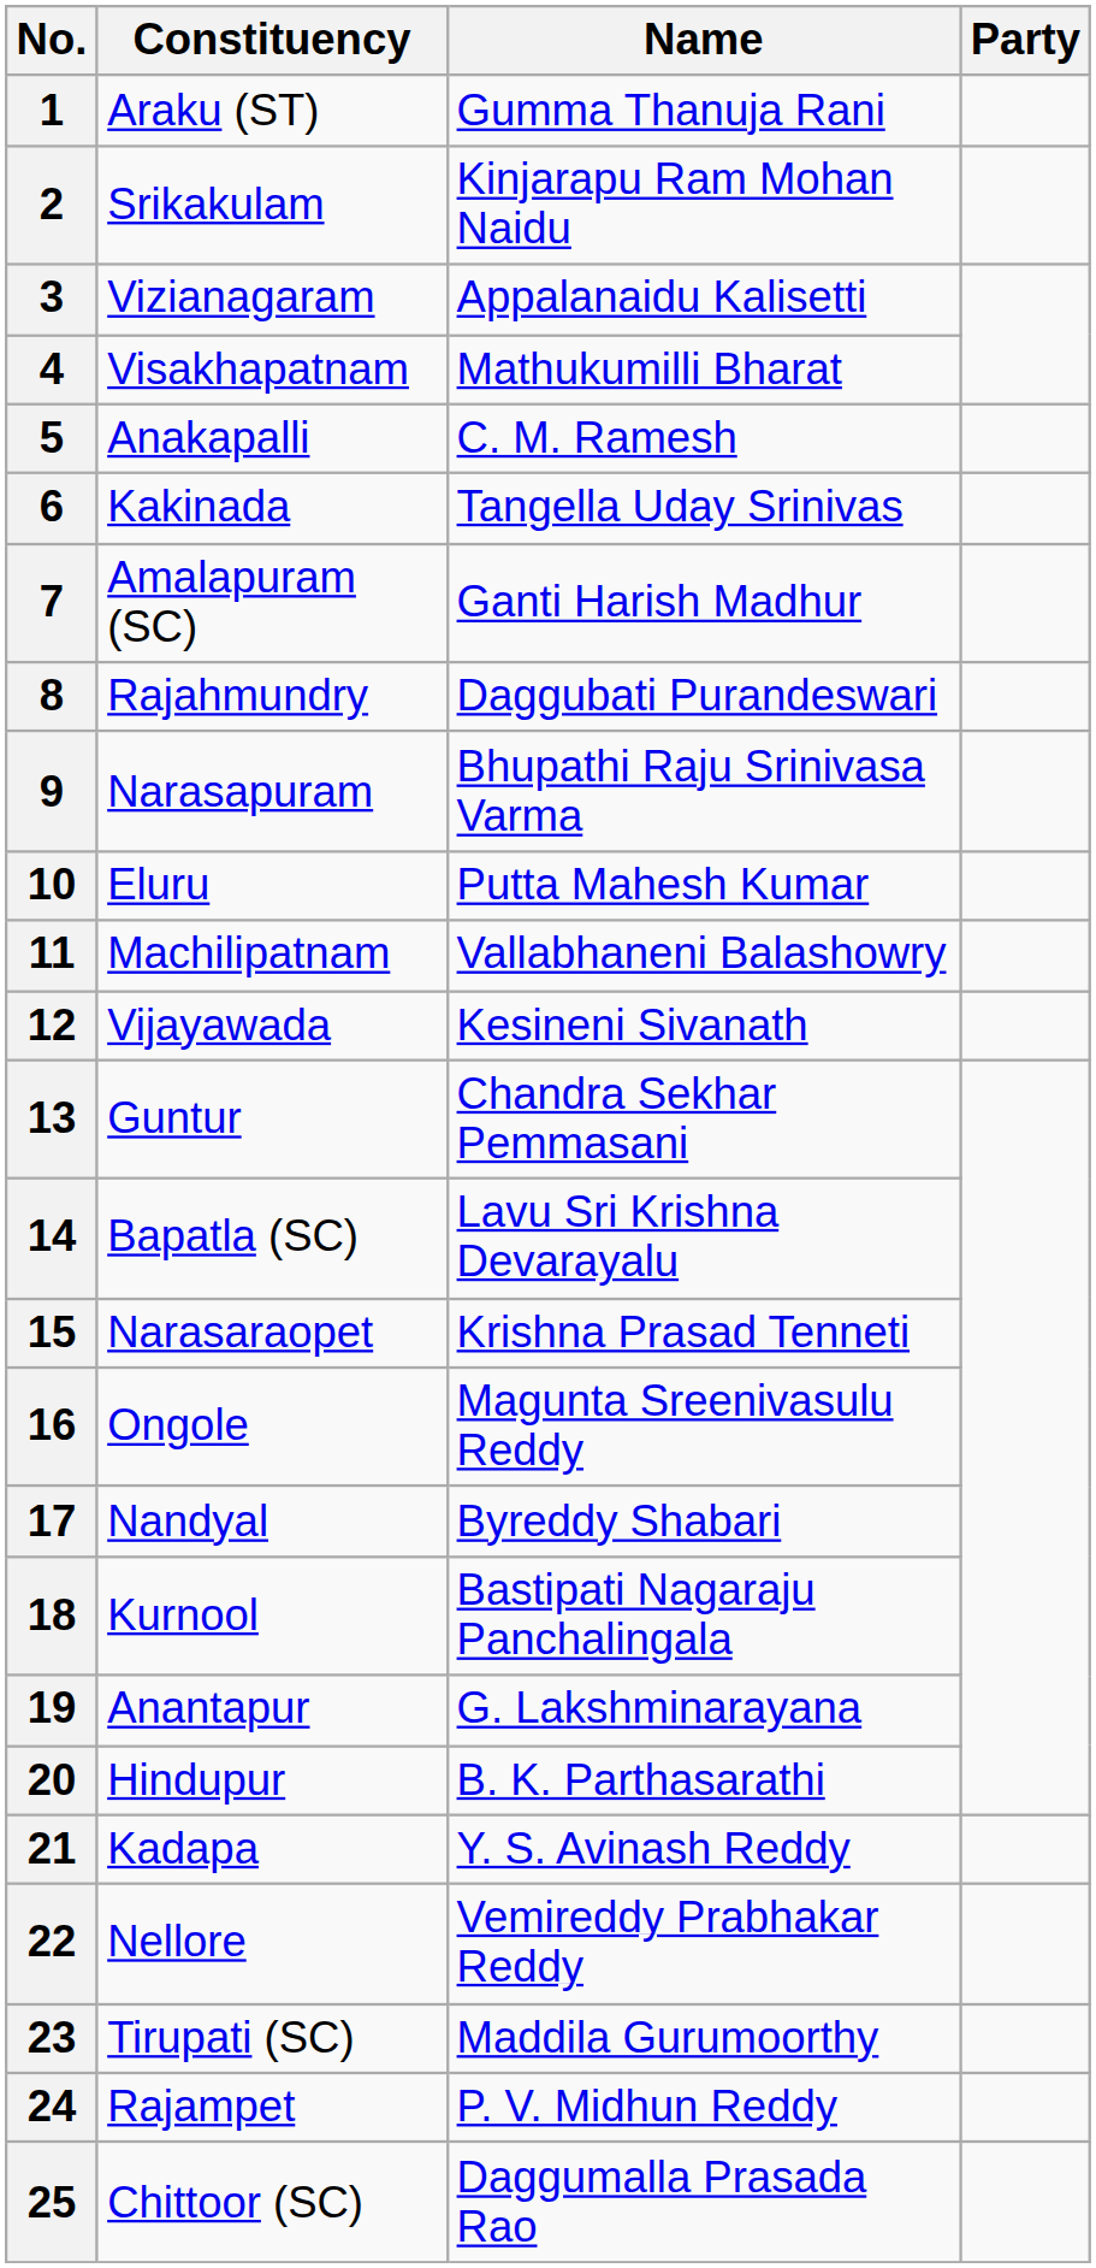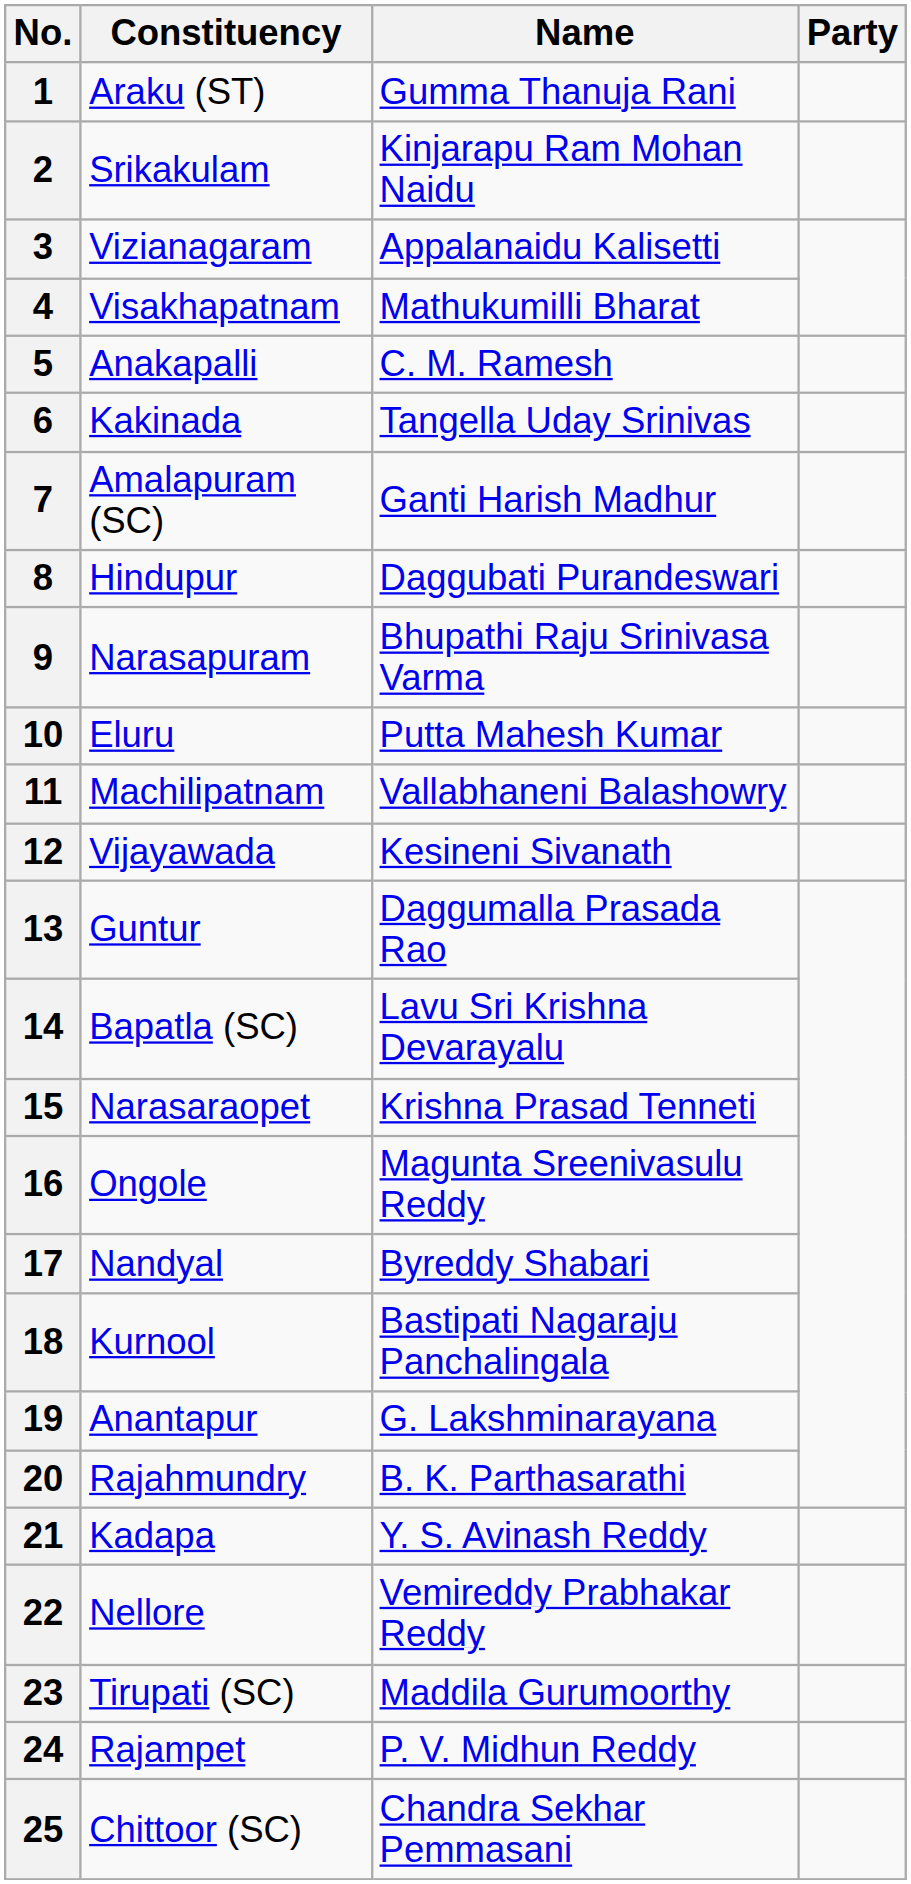8 | Constituency: Rajahmundry -> Hindupur
13 | Name: Chandra Sekhar Pemmasani -> Daggumalla Prasada Rao
20 | Constituency: Hindupur -> Rajahmundry
25 | Name: Daggumalla Prasada Rao -> Chandra Sekhar Pemmasani
